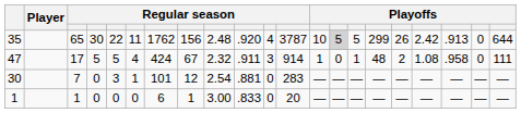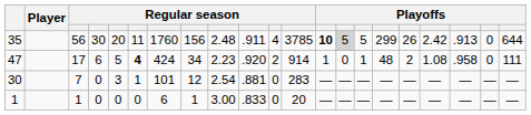35 | column 3: 65 -> 56
35 | column 5: 22 -> 20
35 | column 7: 1762 -> 1760
35 | column 10: .920 -> .911
35 | column 12: 3787 -> 3785
35 | column 13: normal -> bold
47 | column 4: 5 -> 6
47 | column 6: normal -> bold
47 | column 8: 67 -> 34
47 | column 9: 2.32 -> 2.23
47 | column 10: .911 -> .920
47 | column 11: 3 -> 2
